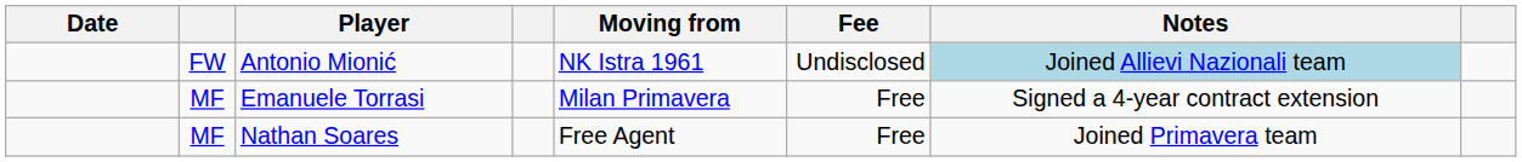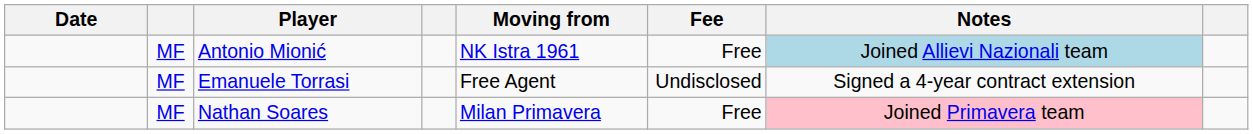Antonio Mionić | column 2: FW -> MF
Antonio Mionić | Fee: Undisclosed -> Free
Emanuele Torrasi | Moving from: Milan Primavera -> Free Agent
Emanuele Torrasi | Fee: Free -> Undisclosed
Nathan Soares | Moving from: Free Agent -> Milan Primavera
Nathan Soares | Notes: no background -> pink background
